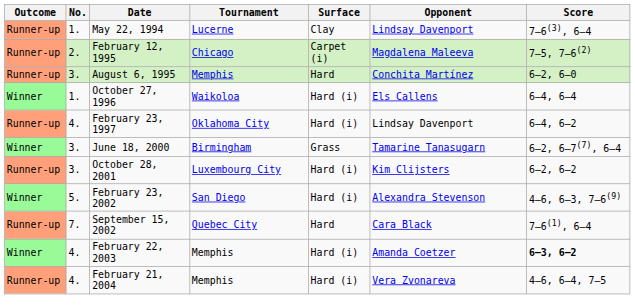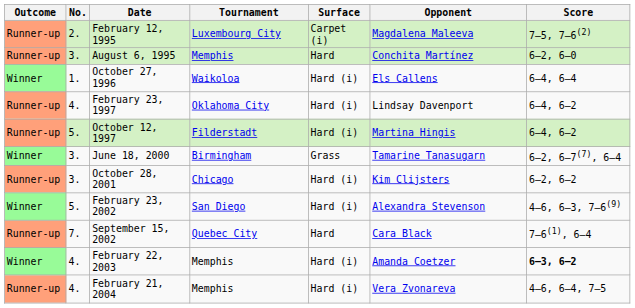- row: Runner-up | 1. | May 22, 1994 | Lucerne | Clay | Lindsay Davenport | 7–6(3), 6–4
February 12, 1995 | Tournament: Chicago -> Luxembourg City
+ row: Runner-up | 5. | October 12, 1997 | Filderstadt | Hard (i) | Martina Hingis | 6–4, 6–2
October 28, 2001 | Tournament: Luxembourg City -> Chicago
